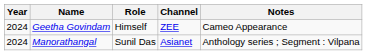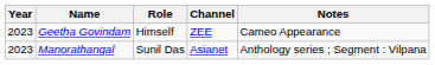Geetha Govindam | Year: 2024 -> 2023
Manorathangal | Year: 2024 -> 2023
